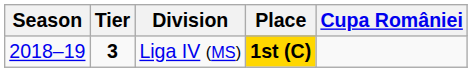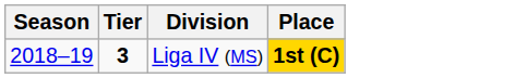- column: Cupa României
